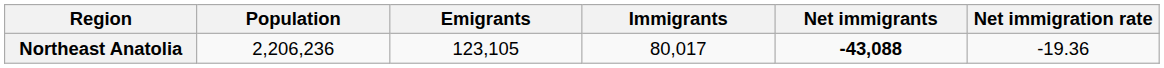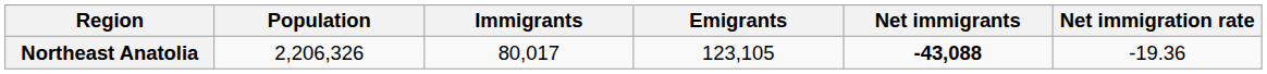columns swapped: Immigrants <-> Emigrants
Northeast Anatolia | Population: 2,206,236 -> 2,206,326
